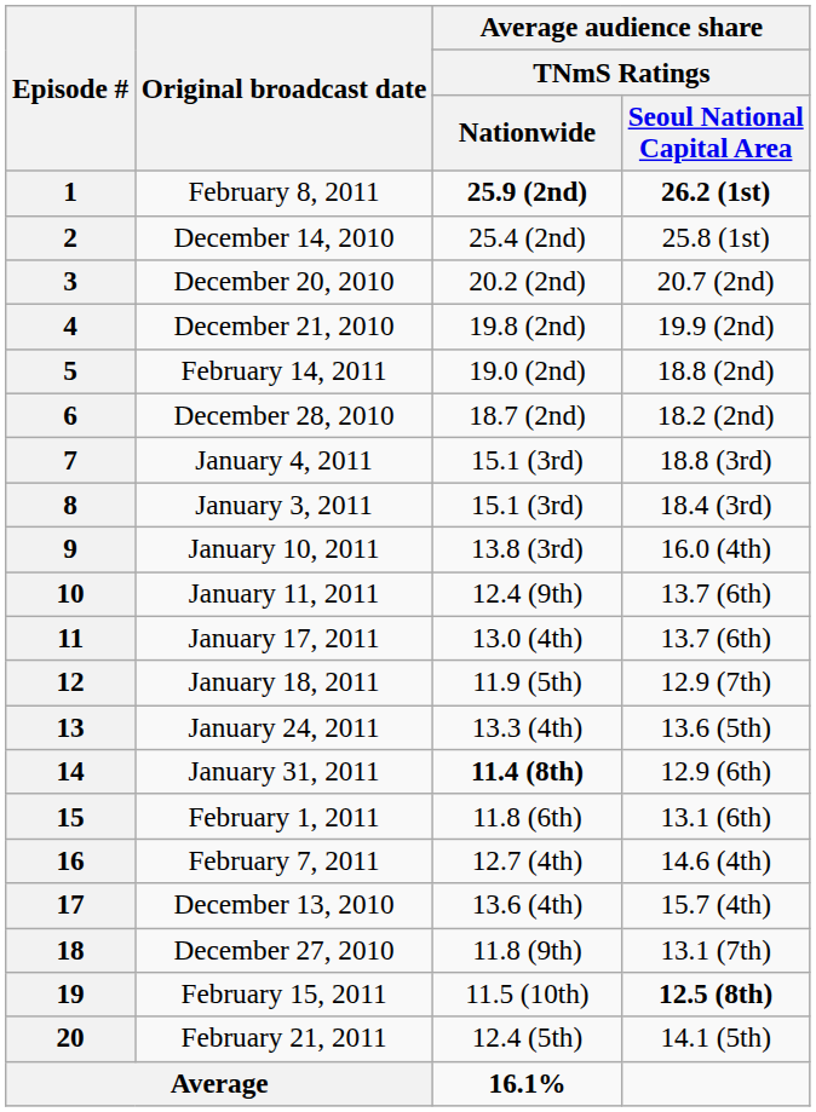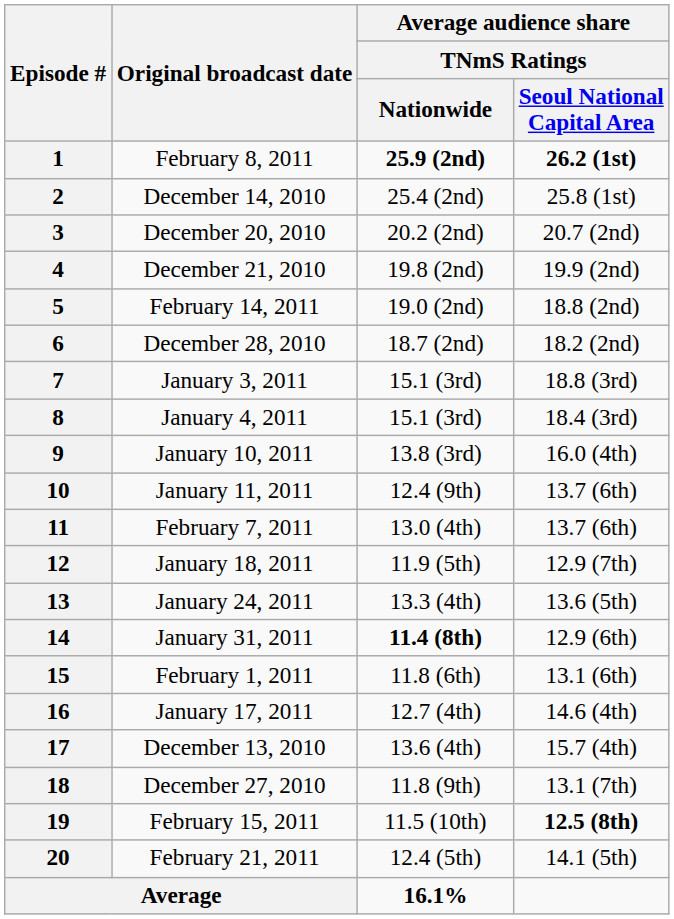7 | Original broadcast date: January 4, 2011 -> January 3, 2011
8 | Original broadcast date: January 3, 2011 -> January 4, 2011
11 | Original broadcast date: January 17, 2011 -> February 7, 2011
16 | Original broadcast date: February 7, 2011 -> January 17, 2011
